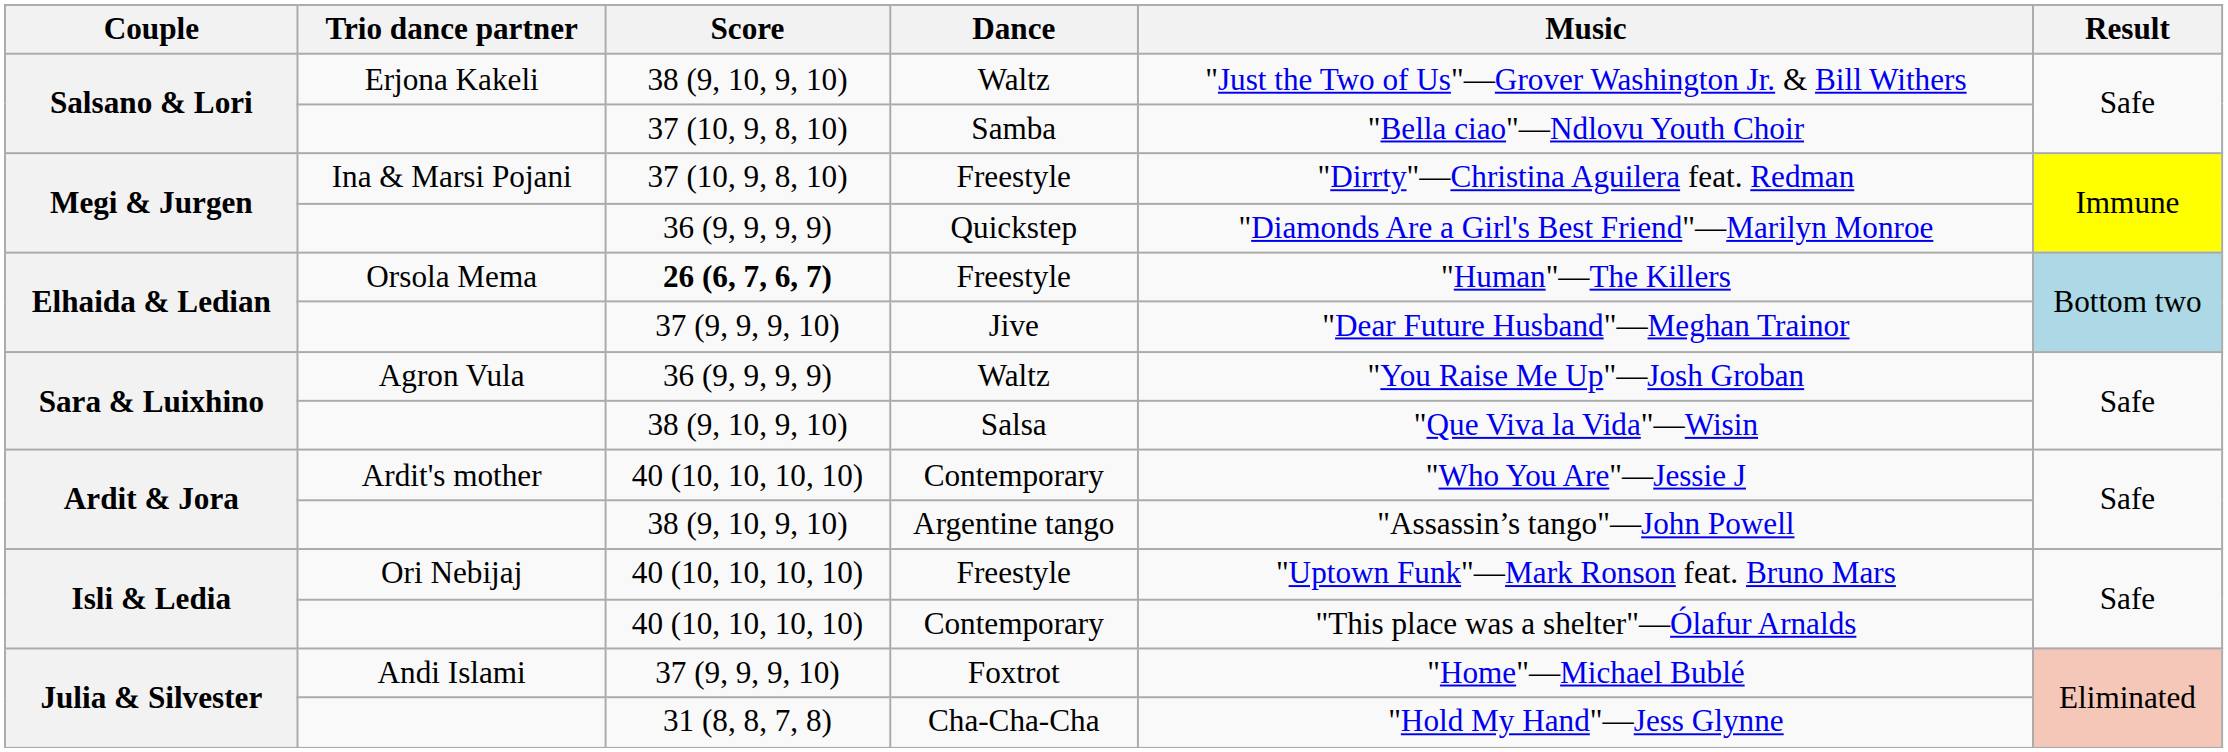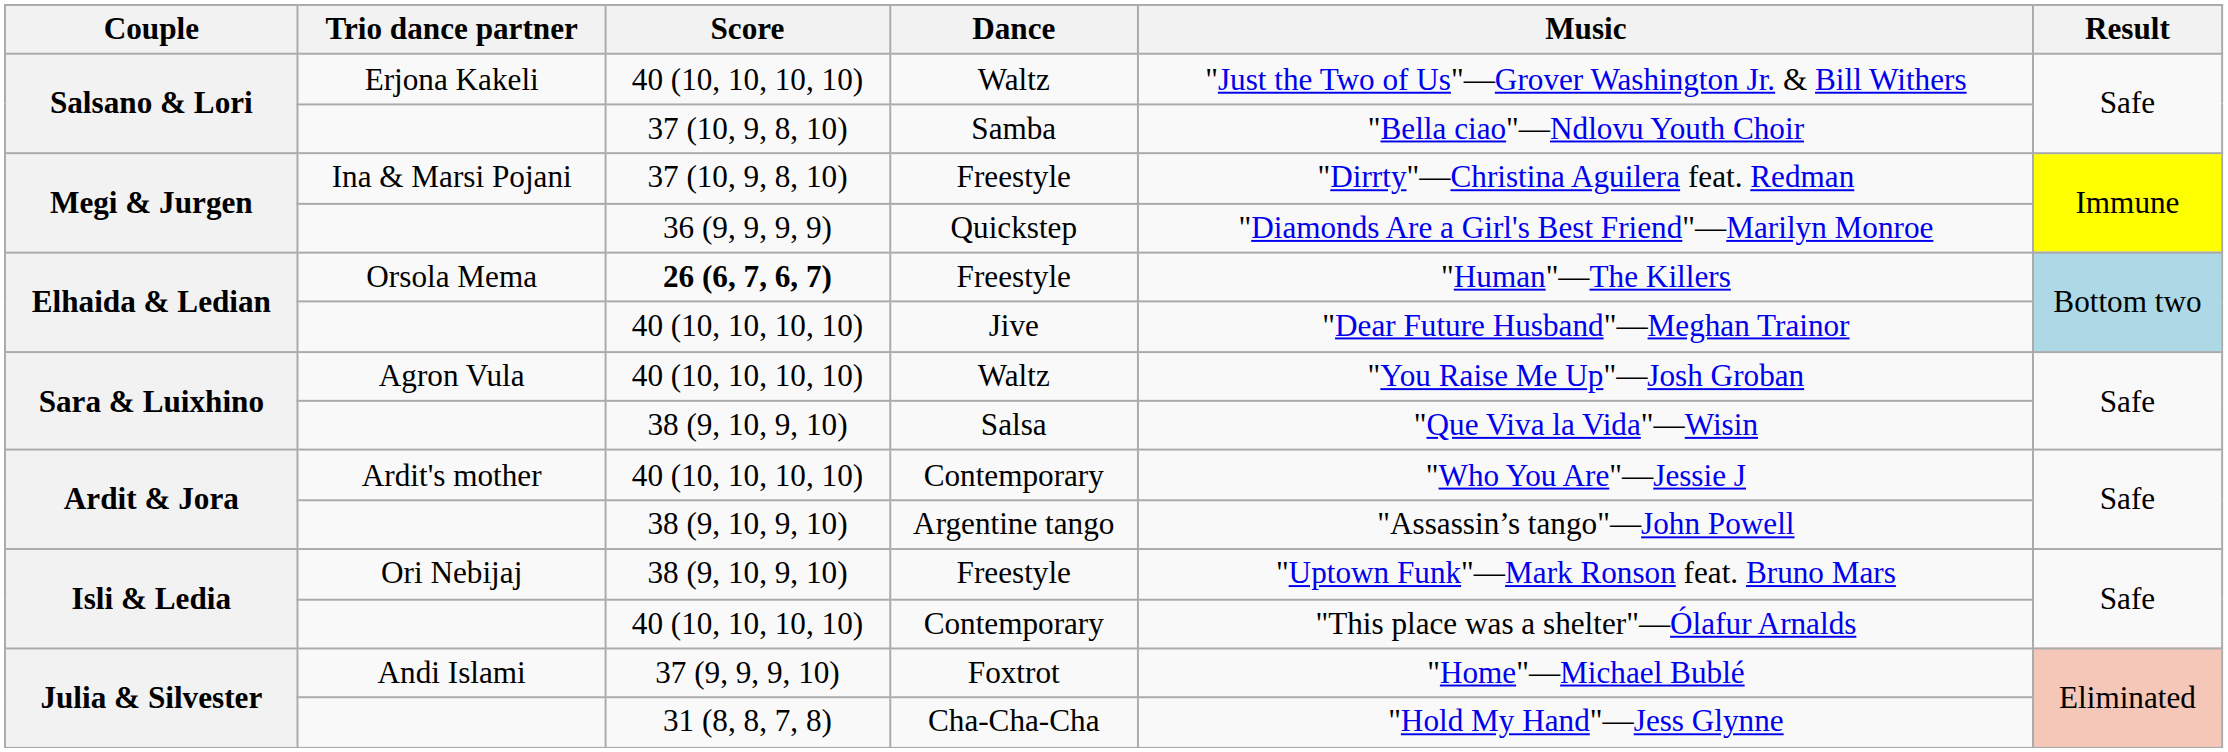Erjona Kakeli / Waltz | Score: 38 (9, 10, 9, 10) -> 40 (10, 10, 10, 10)
Jive | Score: 37 (9, 9, 9, 10) -> 40 (10, 10, 10, 10)
Agron Vula / Waltz | Score: 36 (9, 9, 9, 9) -> 40 (10, 10, 10, 10)
Ori Nebijaj / Freestyle | Score: 40 (10, 10, 10, 10) -> 38 (9, 10, 9, 10)
